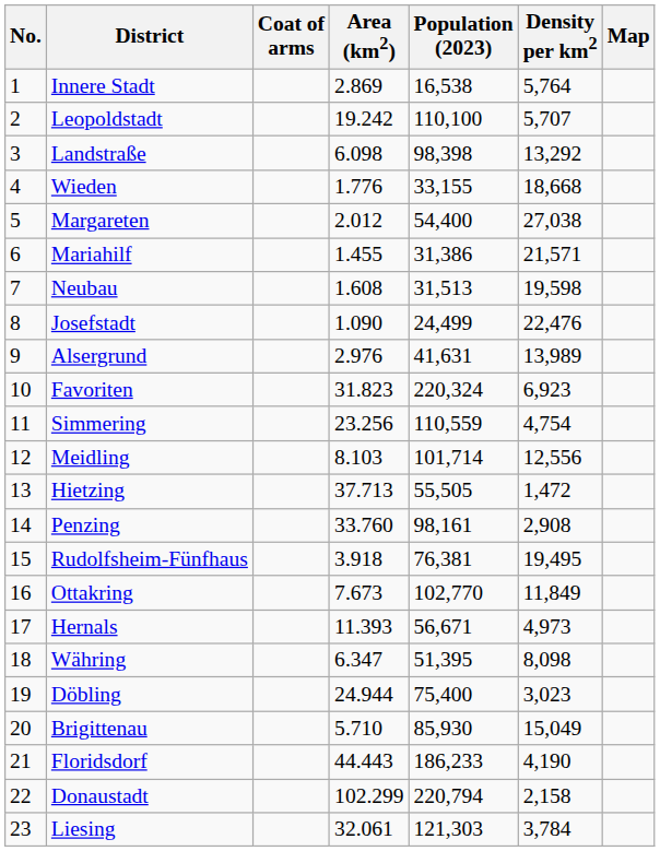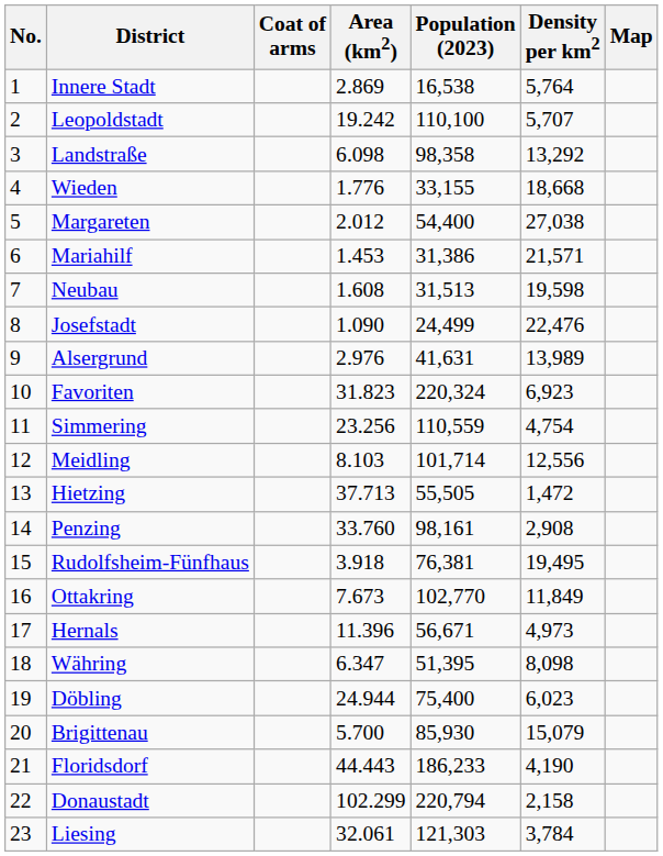Landstraße | Population (2023): 98,398 -> 98,358
Mariahilf | Area (km2): 1.455 -> 1.453
Hernals | Area (km2): 11.393 -> 11.396
Döbling | Density per km2: 3,023 -> 6,023
Brigittenau | Area (km2): 5.710 -> 5.700
Brigittenau | Density per km2: 15,049 -> 15,079
